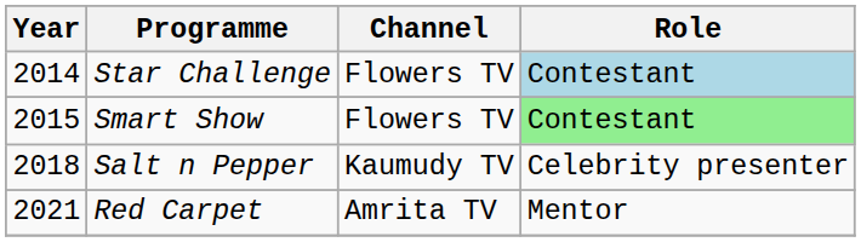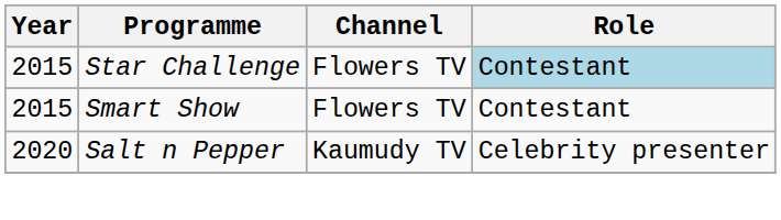Star Challenge | Year: 2014 -> 2015
Smart Show | Role: lightgreen background -> no background
Salt n Pepper | Year: 2018 -> 2020
- row: 2021 | Red Carpet | Amrita TV | Mentor
